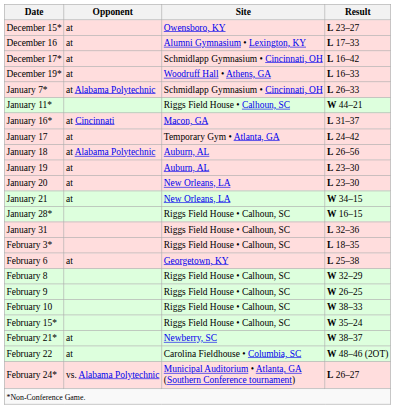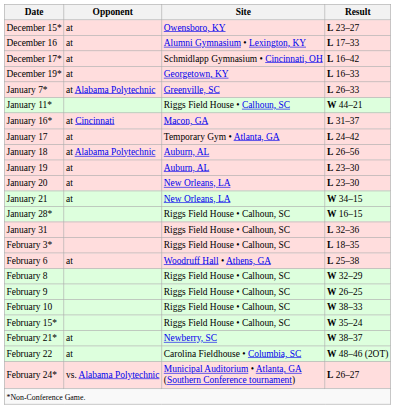December 19* | Site: Woodruff Hall • Athens, GA -> Georgetown, KY
January 7* | Site: Schmidlapp Gymnasium • Cincinnati, OH -> Greenville, SC
February 6 | Site: Georgetown, KY -> Woodruff Hall • Athens, GA
